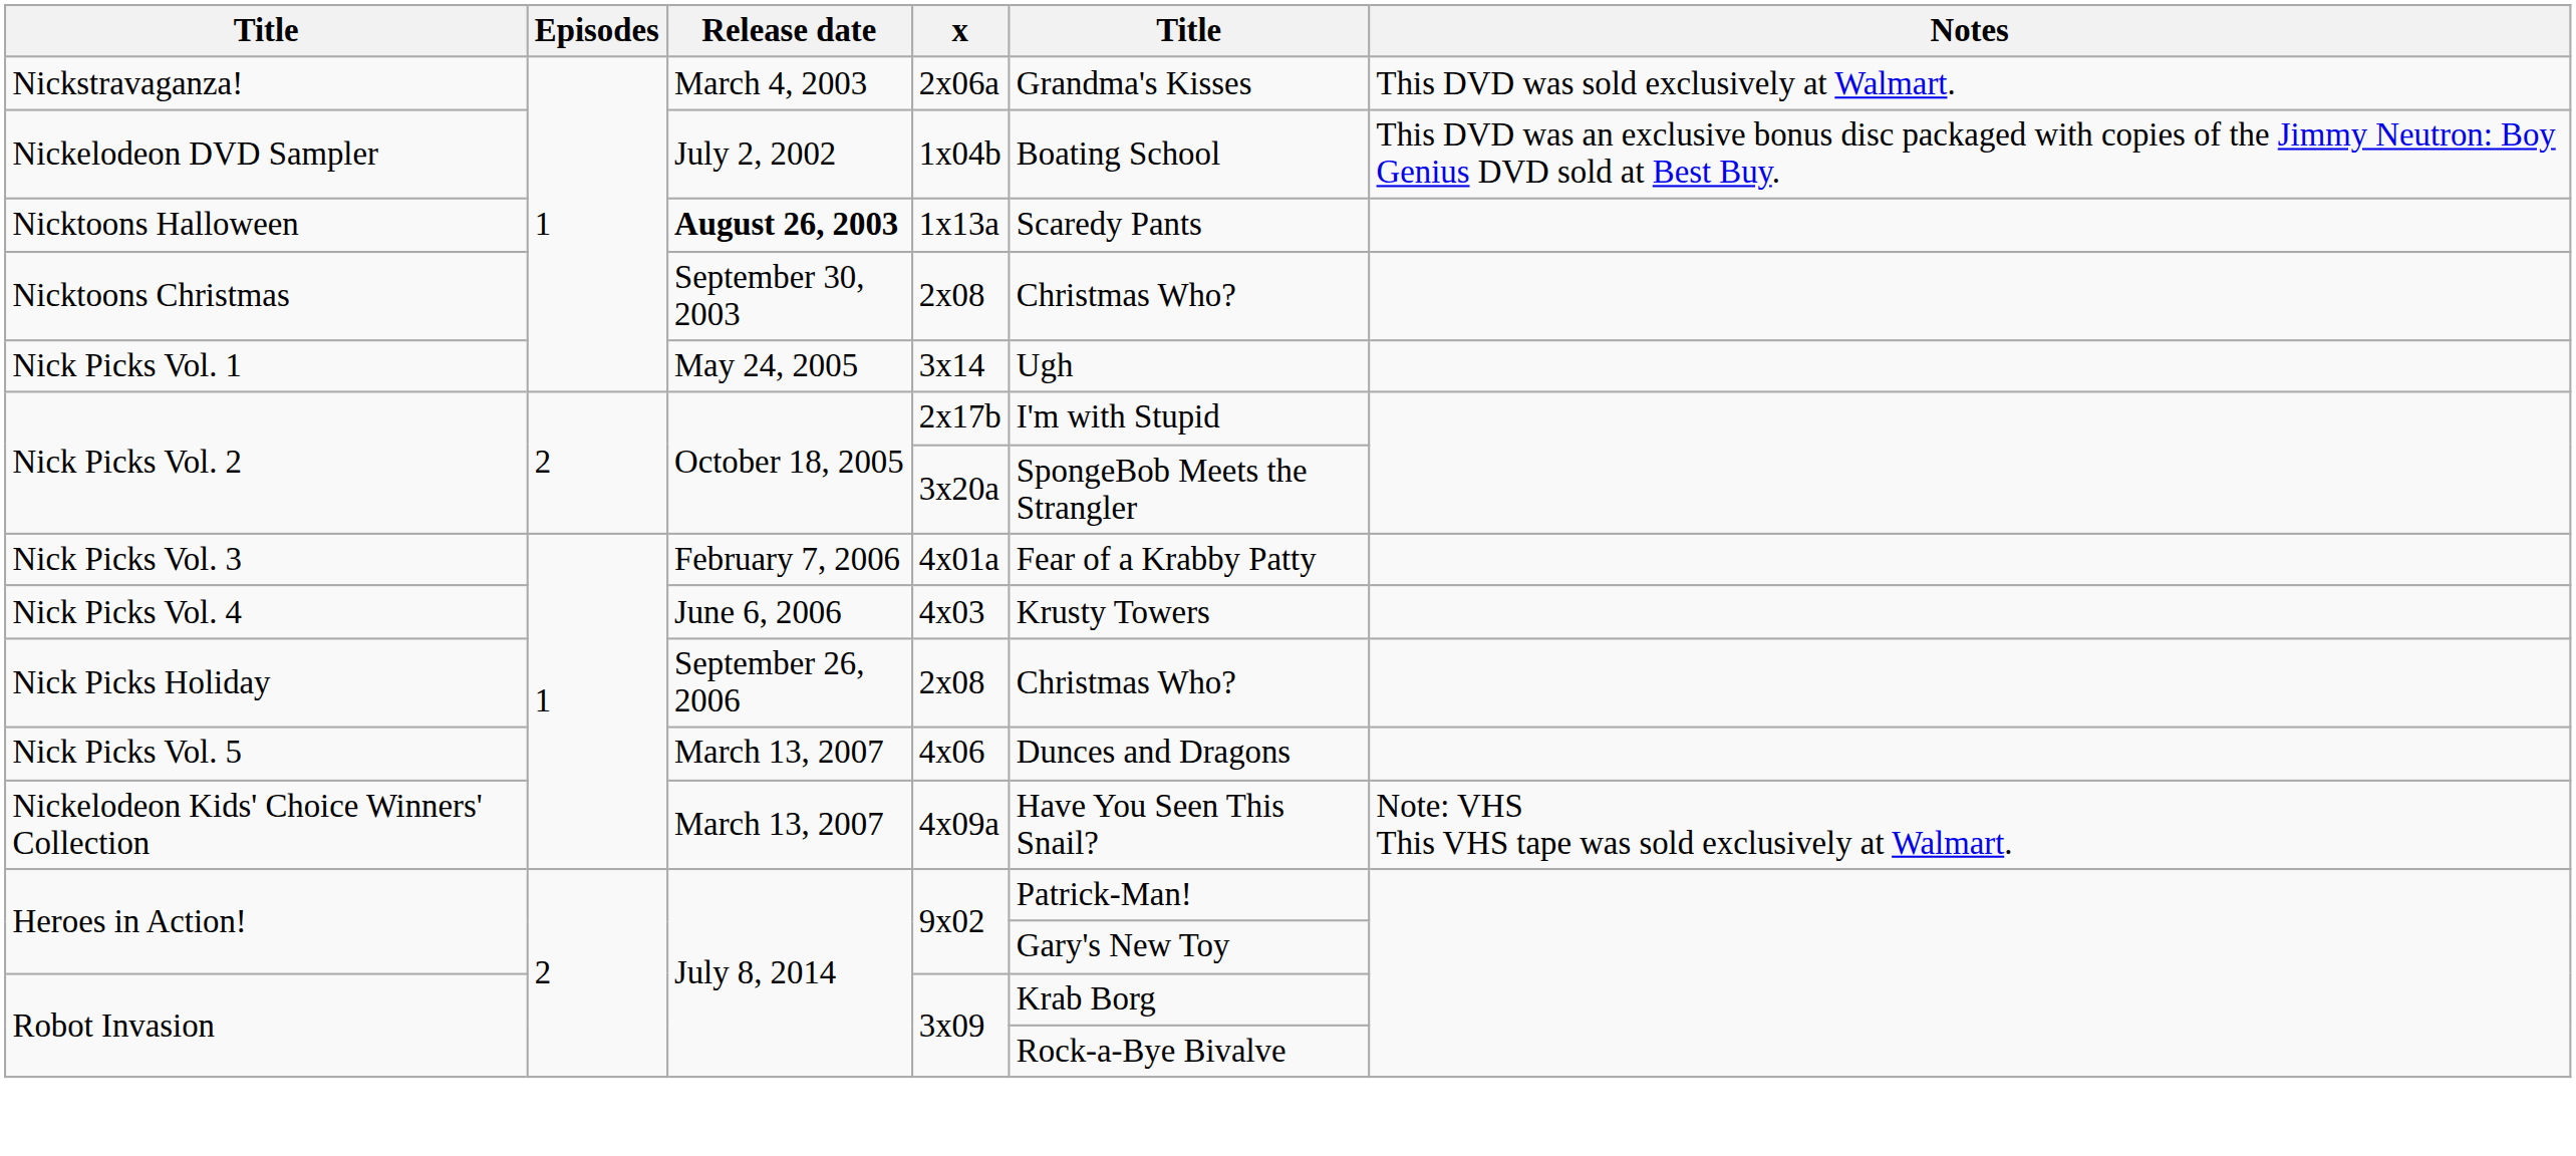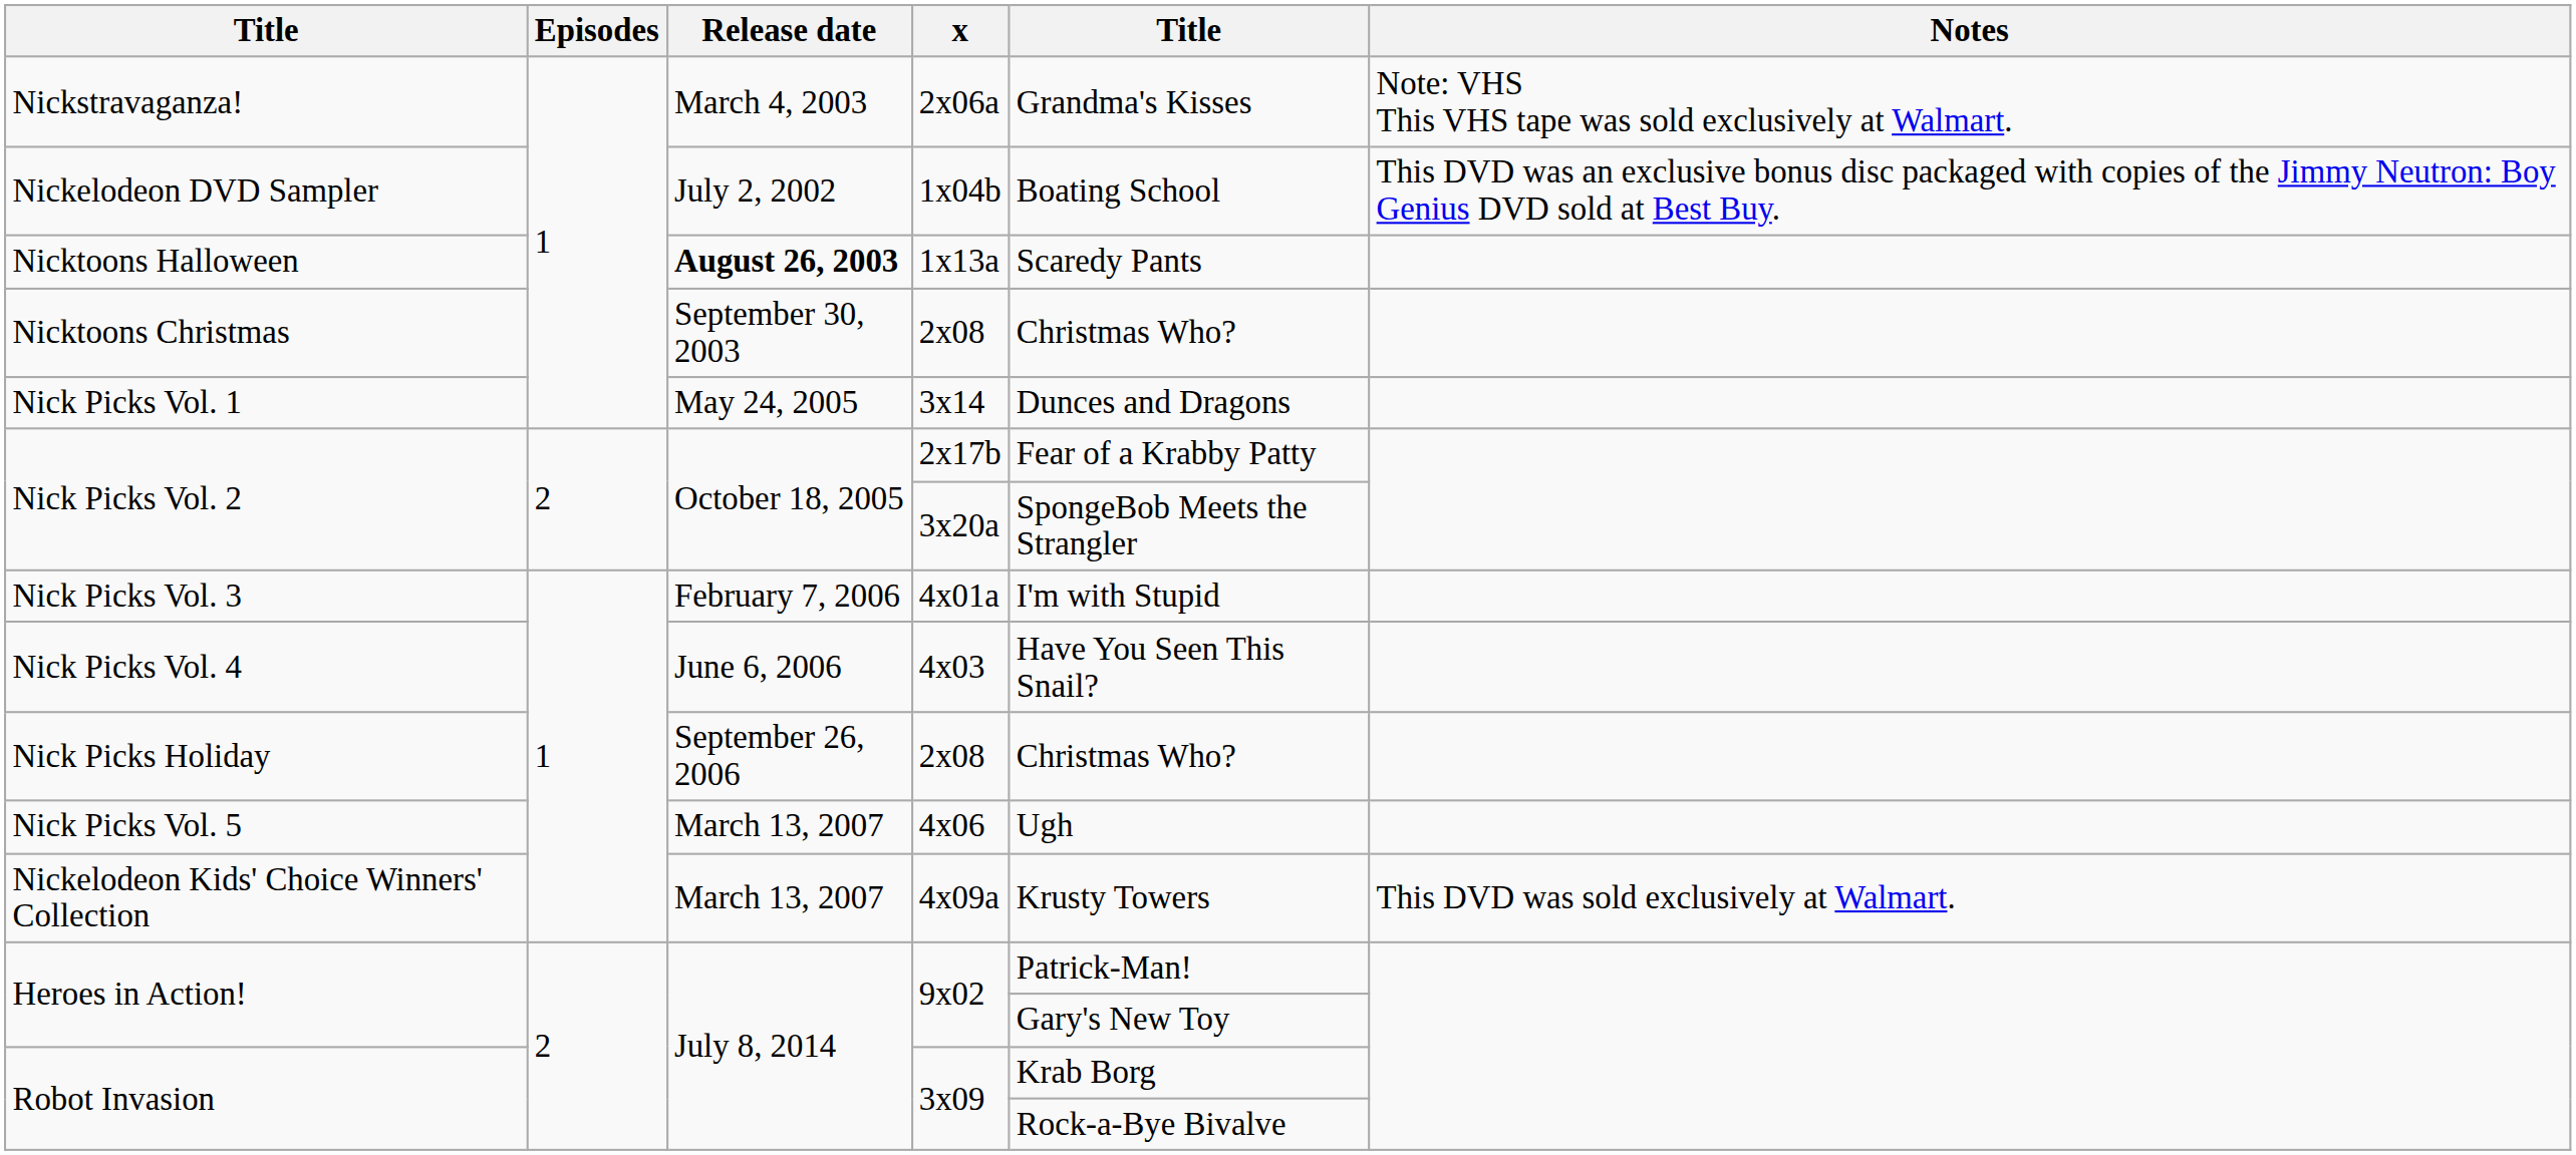Nickstravaganza! | Notes: This DVD was sold exclusively at Walmart. -> Note: VHS This VHS tape was sold exclusively at Walmart.
Nick Picks Vol. 1 | column 5: Ugh -> Dunces and Dragons
Nick Picks Vol. 2 / 2x17b | column 5: I'm with Stupid -> Fear of a Krabby Patty
Nick Picks Vol. 3 | column 5: Fear of a Krabby Patty -> I'm with Stupid
Nick Picks Vol. 4 | column 5: Krusty Towers -> Have You Seen This Snail?
Nick Picks Vol. 5 | column 5: Dunces and Dragons -> Ugh
Nickelodeon Kids' Choice Winners' Collection | column 5: Have You Seen This Snail? -> Krusty Towers
Nickelodeon Kids' Choice Winners' Collection | Notes: Note: VHS This VHS tape was sold exclusively at Walmart. -> This DVD was sold exclusively at Walmart.
